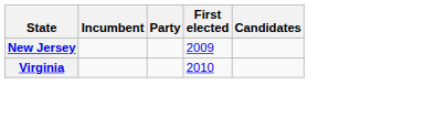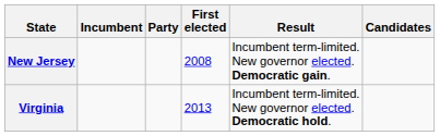+ column: Result | Incumbent term-limited. New governor elected. Democratic gain. | Incumbent term-limited. New governor elected. Democratic hold.
New Jersey | First elected: 2009 -> 2008
Virginia | First elected: 2010 -> 2013
